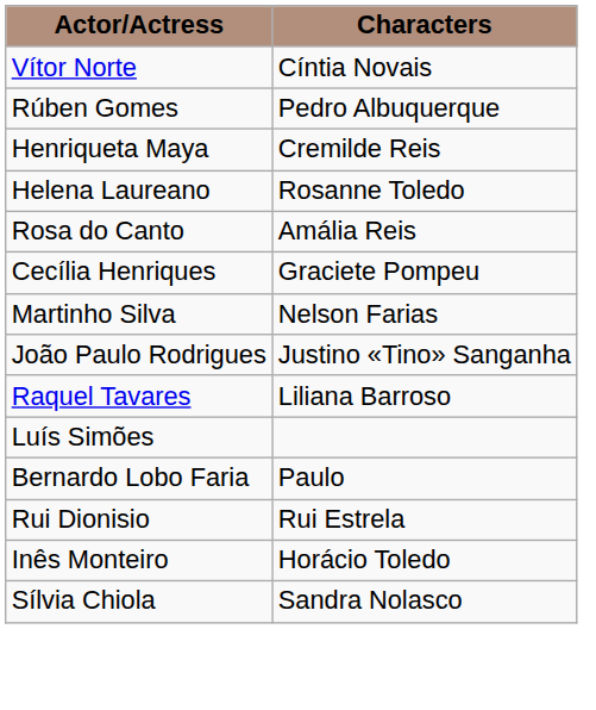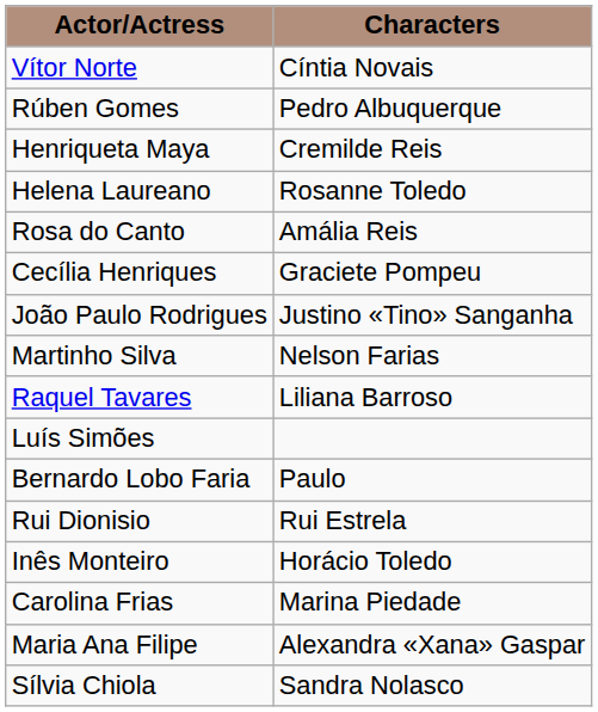rows swapped: João Paulo Rodrigues <-> Martinho Silva
+ row: Carolina Frias | Marina Piedade
+ row: Maria Ana Filipe | Alexandra «Xana» Gaspar
